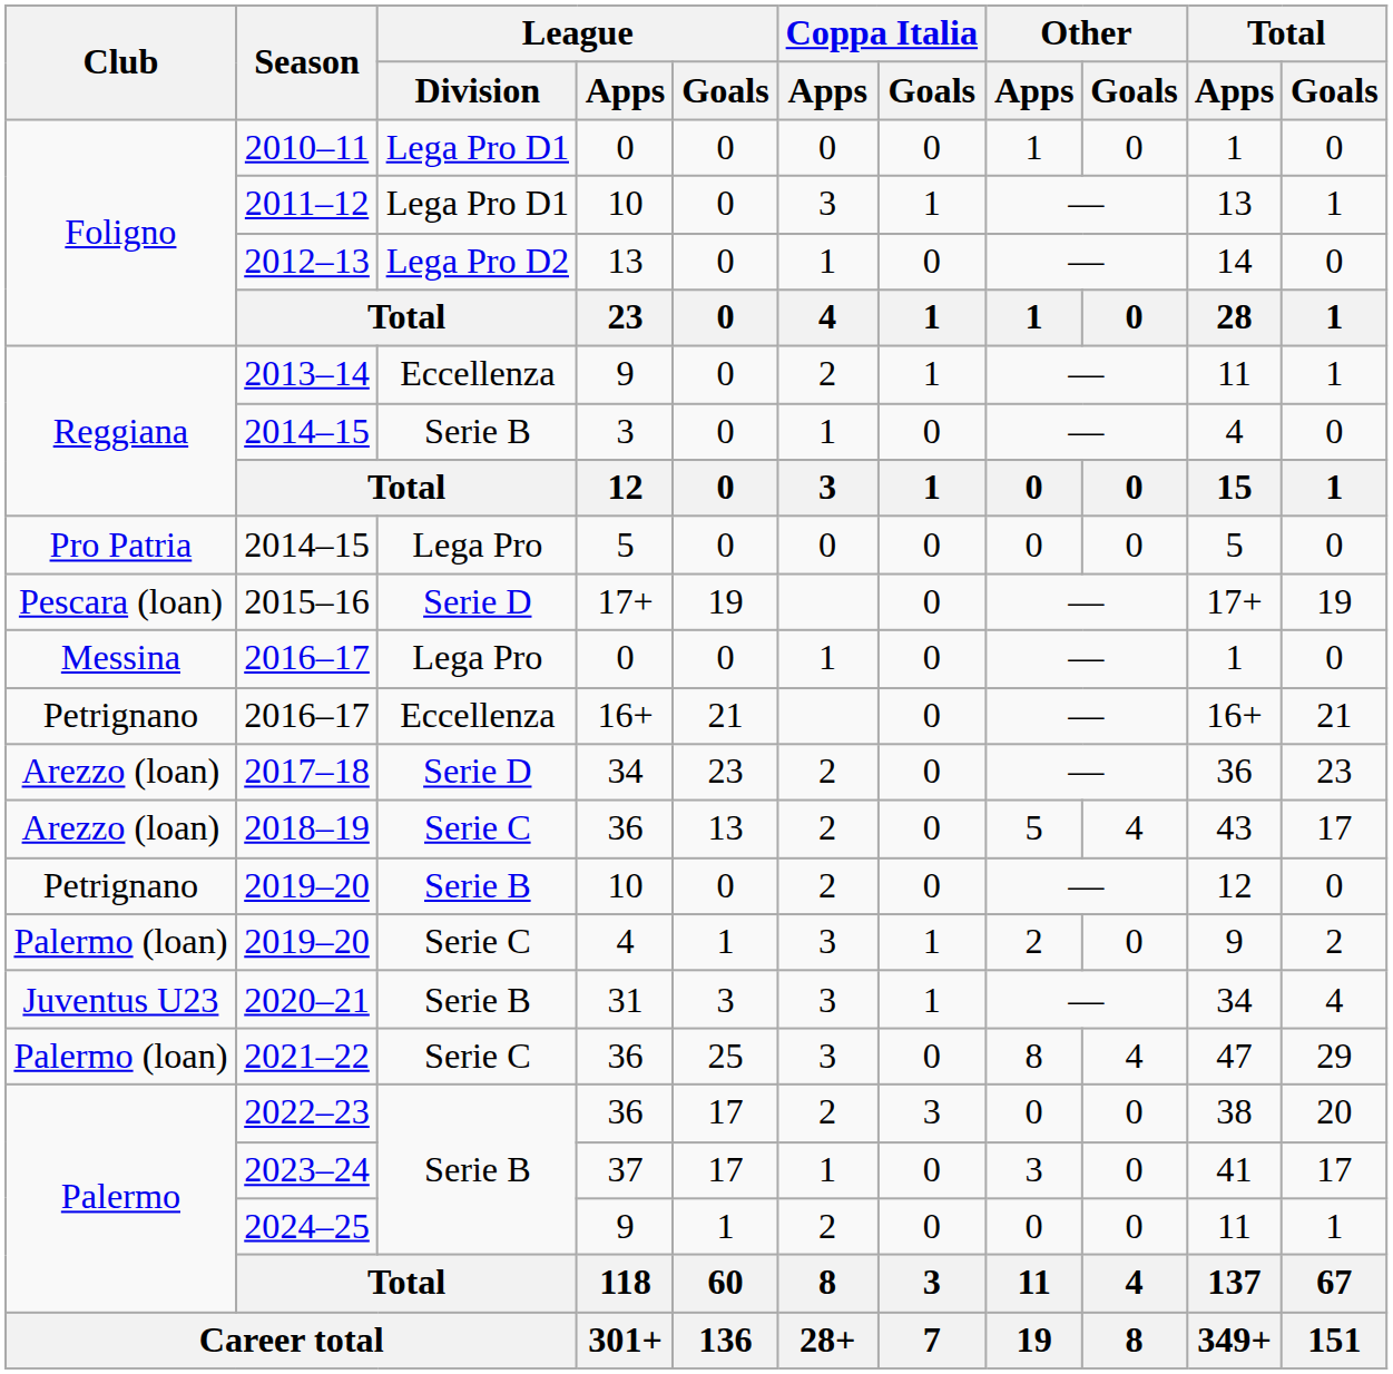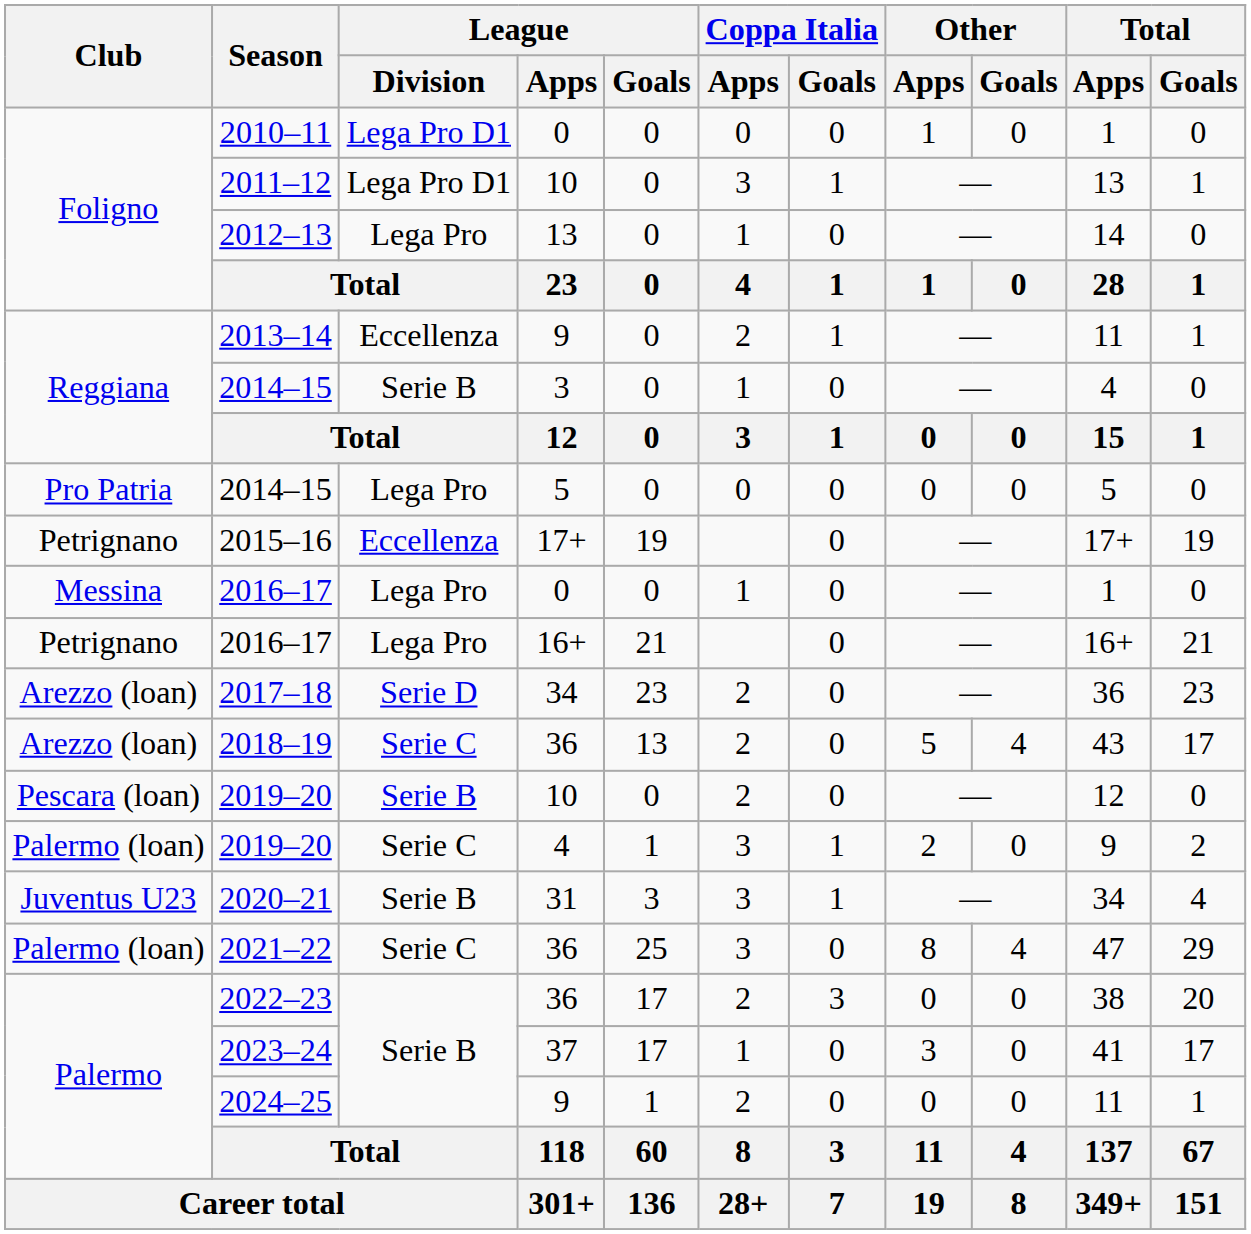2012–13 | League / Division: Lega Pro D2 -> Lega Pro
2015–16 | Club: Pescara (loan) -> Petrignano
2015–16 | League / Division: Serie D -> Eccellenza
2016–17 / 16+ | League / Division: Eccellenza -> Lega Pro
2019–20 / 10 | Club: Petrignano -> Pescara (loan)
